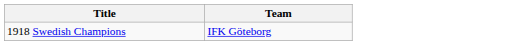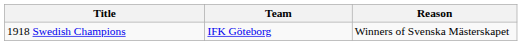+ column: Reason | Winners of Svenska Mästerskapet
